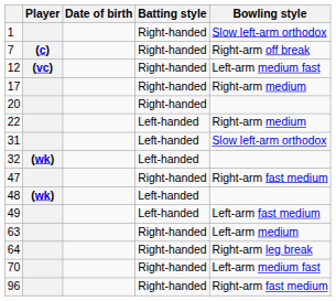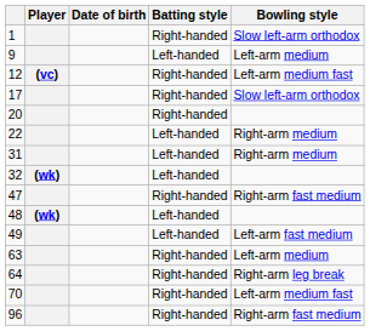- row: 7 | (c) | Right-handed | Right-arm off break
+ row: 9 | Left-handed | Left-arm medium
17 | Bowling style: Right-arm medium -> Slow left-arm orthodox
31 | Bowling style: Slow left-arm orthodox -> Right-arm medium
